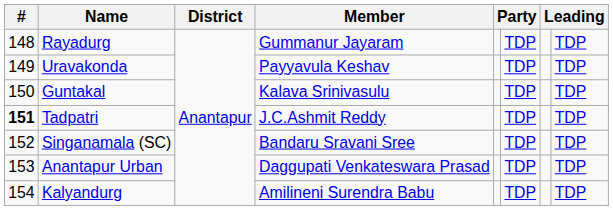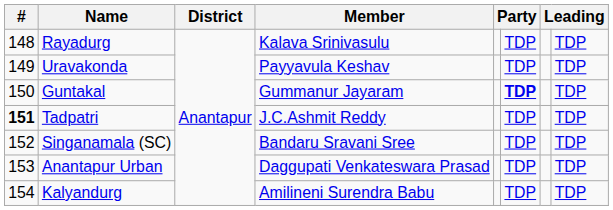Rayadurg | Member: Gummanur Jayaram -> Kalava Srinivasulu
Guntakal | Member: Kalava Srinivasulu -> Gummanur Jayaram
Guntakal | column 6: normal -> bold
